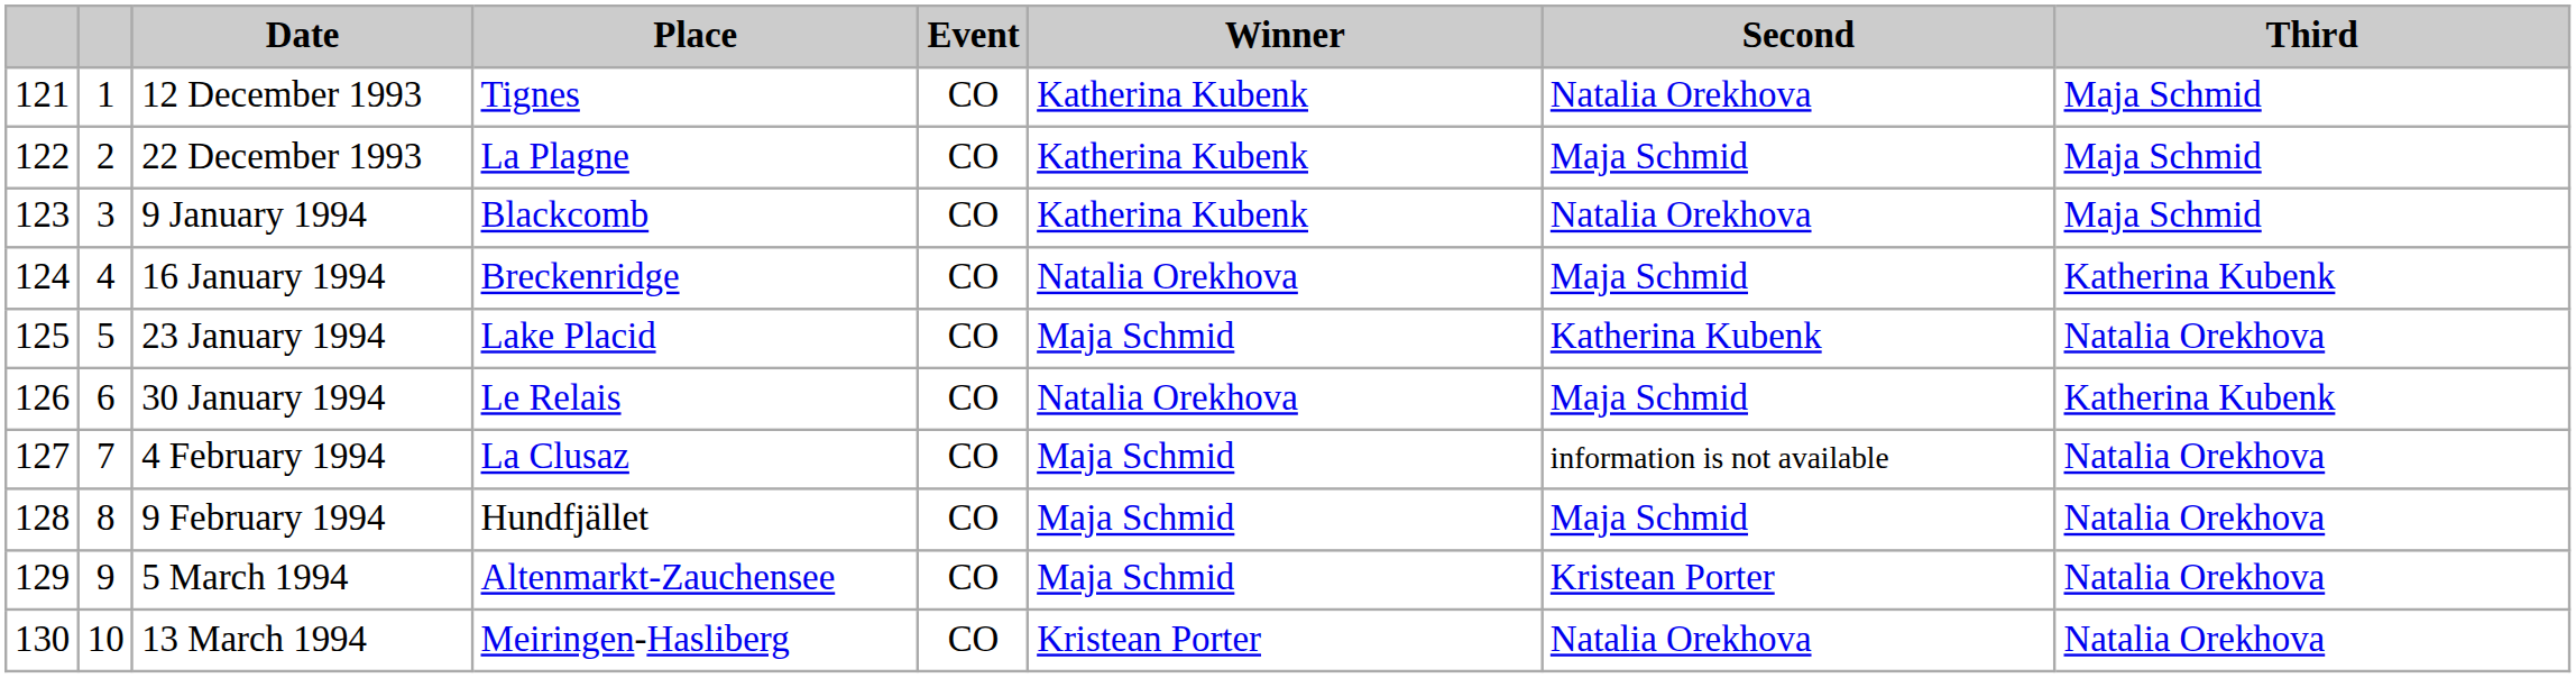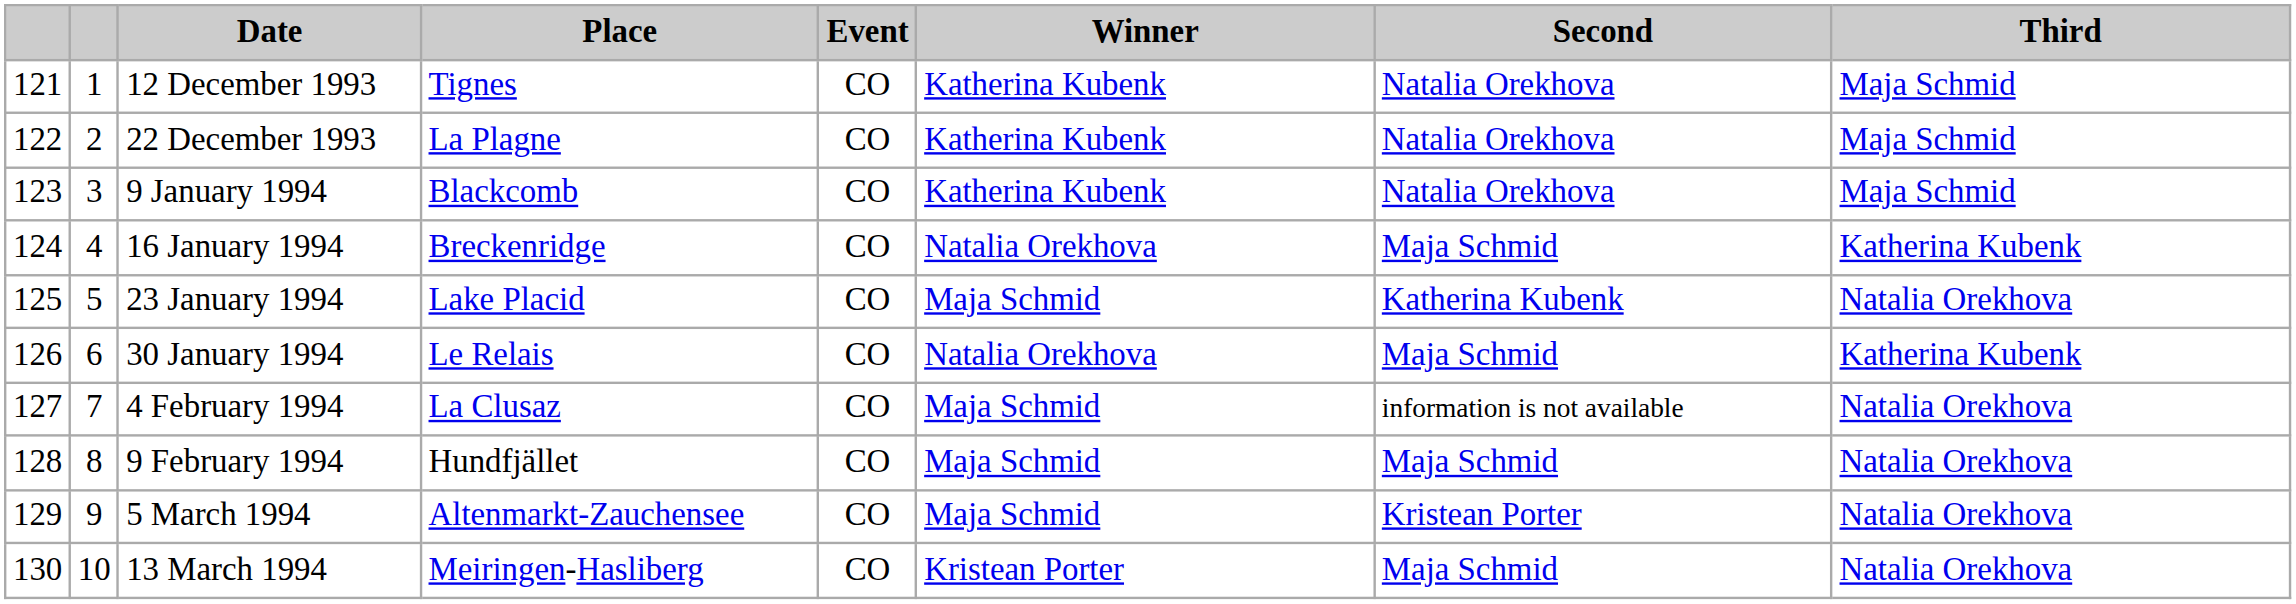22 December 1993 | Second: Maja Schmid -> Natalia Orekhova
13 March 1994 | Second: Natalia Orekhova -> Maja Schmid
